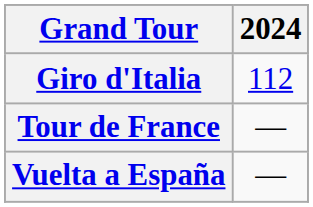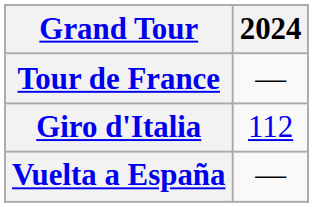rows swapped: Giro d'Italia <-> Tour de France
